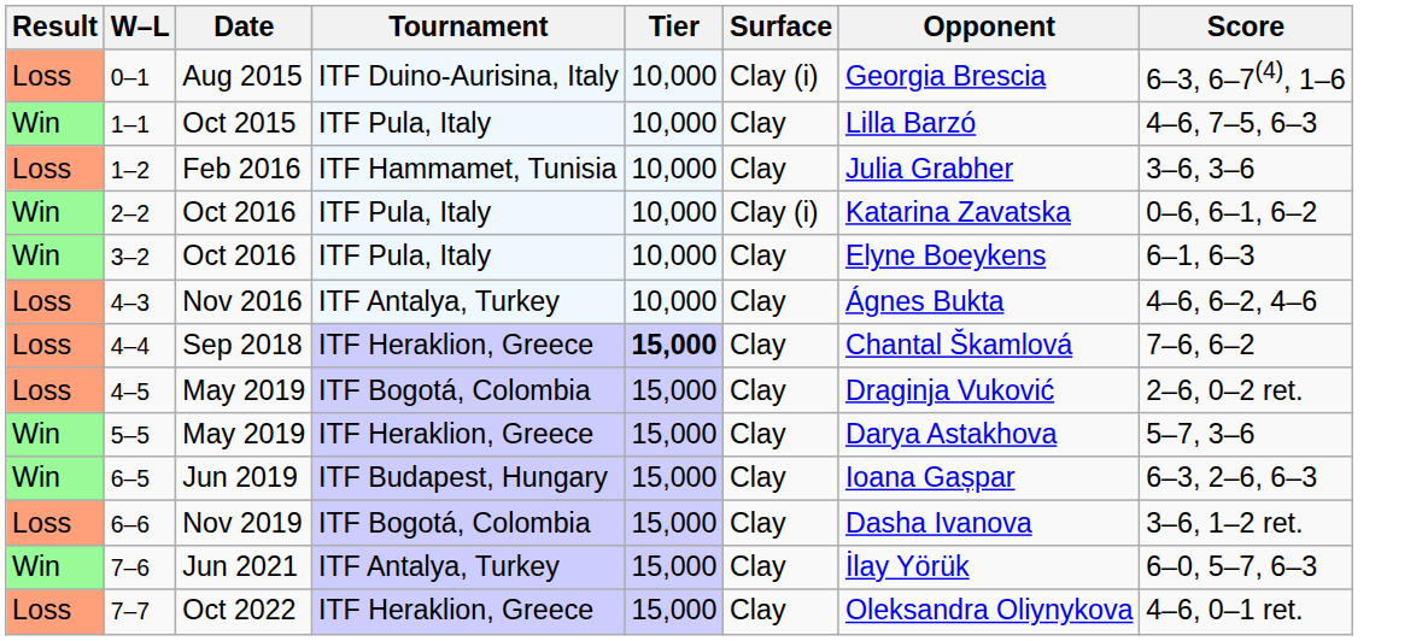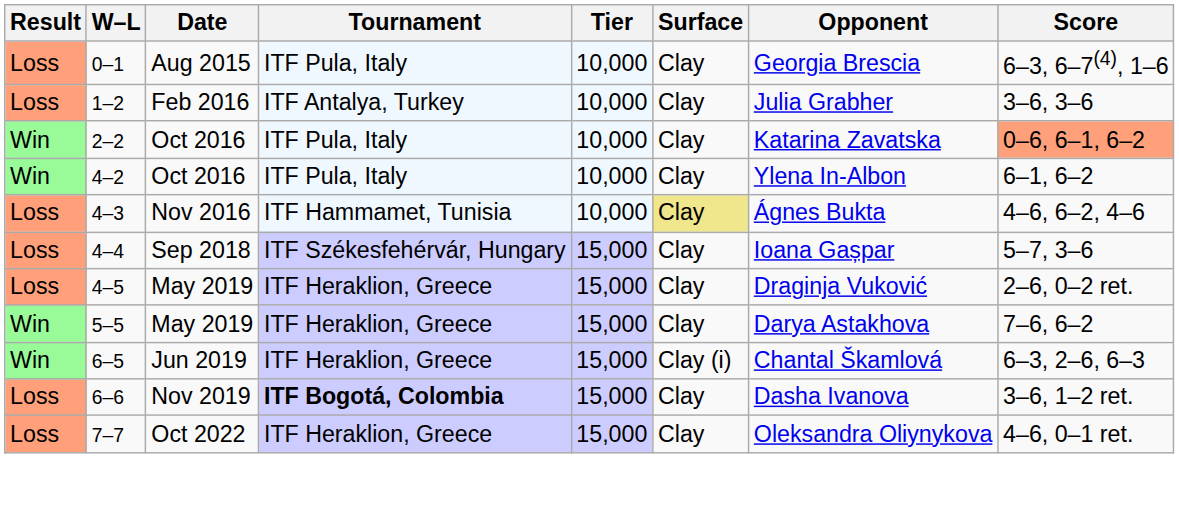0–1 | Tournament: ITF Duino-Aurisina, Italy -> ITF Pula, Italy
0–1 | Surface: Clay (i) -> Clay
- row: Win | 1–1 | Oct 2015 | ITF Pula, Italy | 10,000 | Clay | Lilla Barzó | 4–6, 7–5, 6–3
1–2 | Tournament: ITF Hammamet, Tunisia -> ITF Antalya, Turkey
2–2 | Surface: Clay (i) -> Clay
2–2 | Score: no background -> lightsalmon background
- row: Win | 3–2 | Oct 2016 | ITF Pula, Italy | 10,000 | Clay | Elyne Boeykens | 6–1, 6–3
+ row: Win | 4–2 | Oct 2016 | ITF Pula, Italy | 10,000 | Clay | Ylena In-Albon | 6–1, 6–2
4–3 | Tournament: ITF Antalya, Turkey -> ITF Hammamet, Tunisia
4–3 | Surface: no background -> khaki background
4–4 | Tournament: ITF Heraklion, Greece -> ITF Székesfehérvár, Hungary
4–4 | Tier: bold -> normal
4–4 | Opponent: Chantal Škamlová -> Ioana Gașpar
4–4 | Score: 7–6, 6–2 -> 5–7, 3–6
4–5 | Tournament: ITF Bogotá, Colombia -> ITF Heraklion, Greece
5–5 | Score: 5–7, 3–6 -> 7–6, 6–2
6–5 | Tournament: ITF Budapest, Hungary -> ITF Heraklion, Greece
6–5 | Surface: Clay -> Clay (i)
6–5 | Opponent: Ioana Gașpar -> Chantal Škamlová
6–6 | Tournament: normal -> bold
- row: Win | 7–6 | Jun 2021 | ITF Antalya, Turkey | 15,000 | Clay | İlay Yörük | 6–0, 5–7, 6–3
